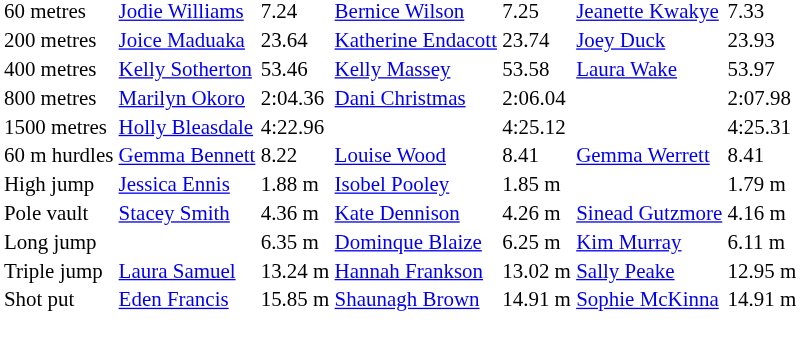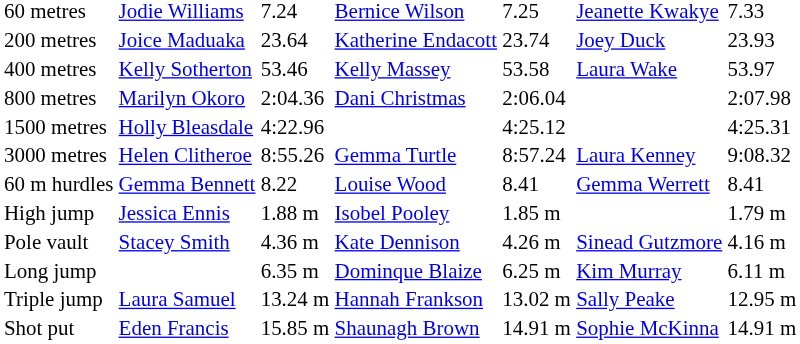+ row: 3000 metres | Helen Clitheroe | 8:55.26 | Gemma Turtle | 8:57.24 | Laura Kenney | 9:08.32
